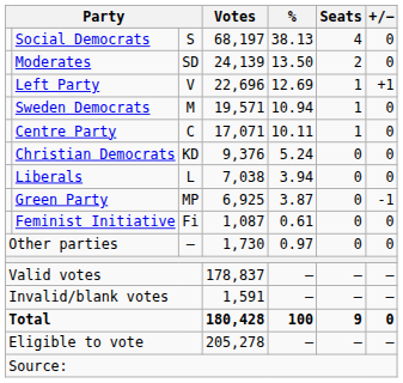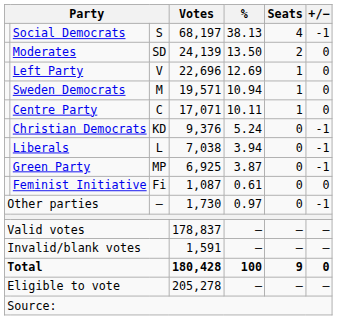Social Democrats | +/−: 0 -> -1
Left Party | +/−: +1 -> 0
Christian Democrats | +/−: 0 -> -1
Liberals | +/−: 0 -> -1
Other parties | +/−: 0 -> -1
